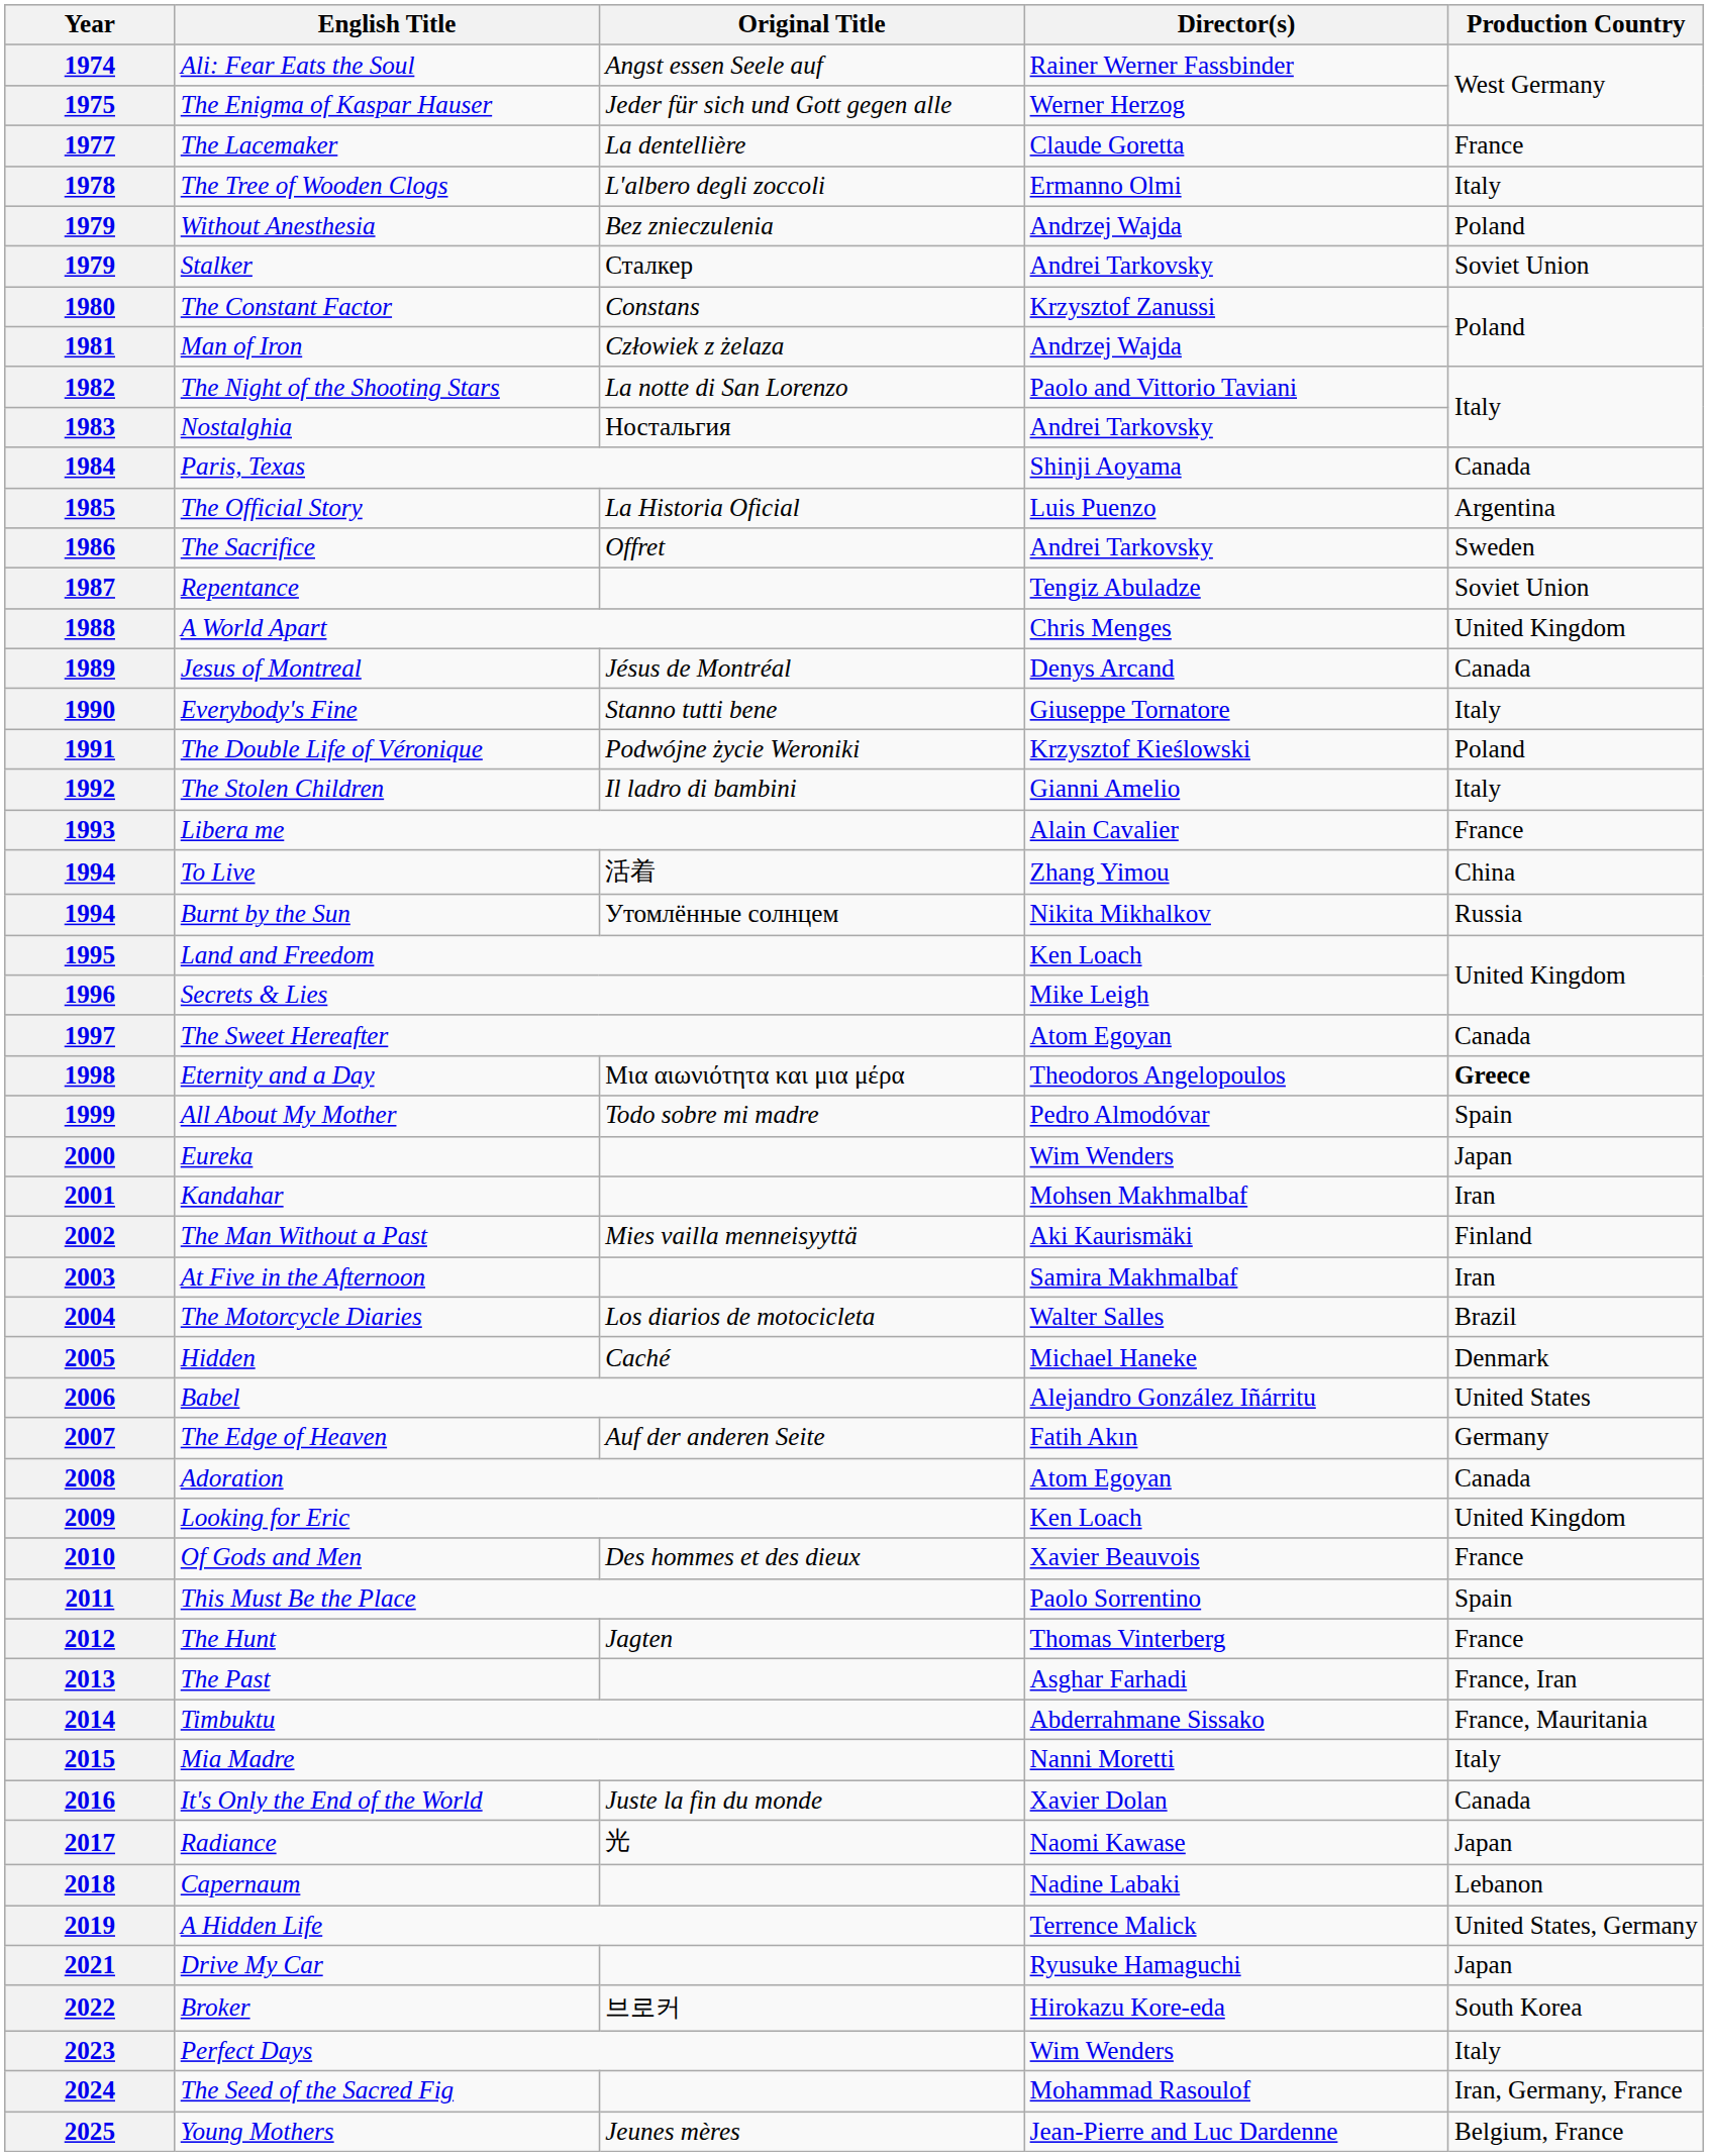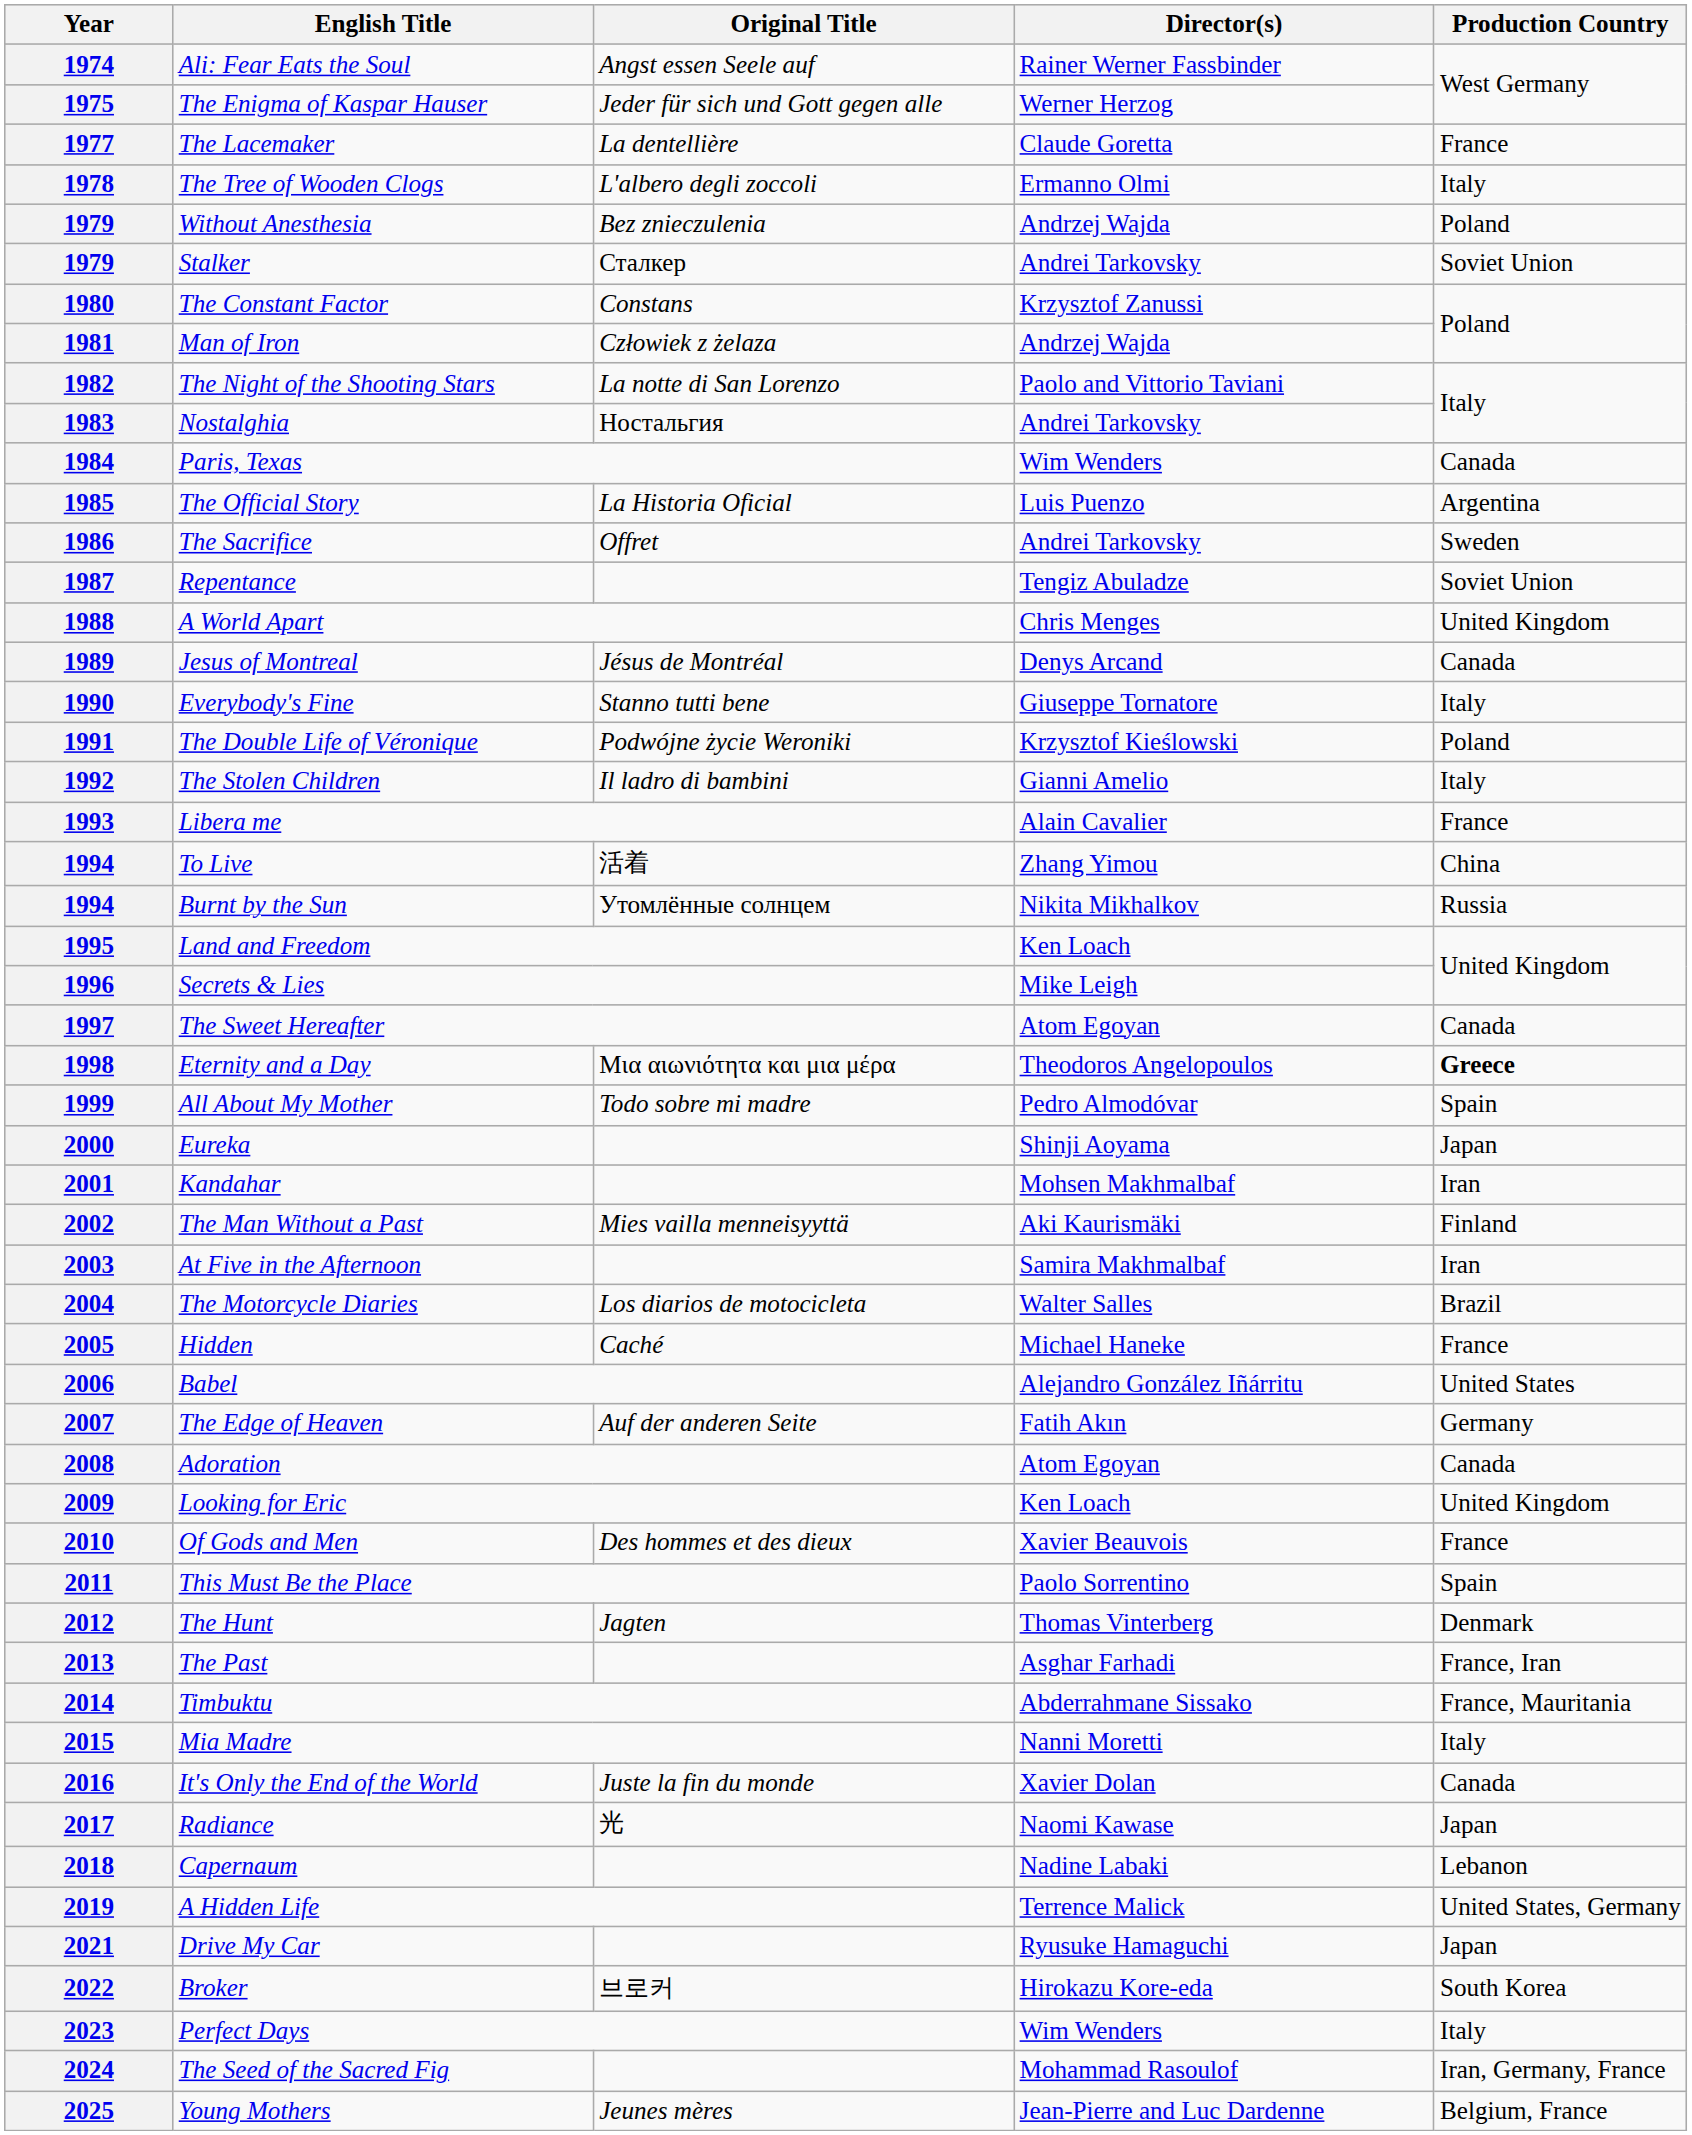1984 | Director(s): Shinji Aoyama -> Wim Wenders
2000 | Director(s): Wim Wenders -> Shinji Aoyama
2005 | Production Country: Denmark -> France
2012 | Production Country: France -> Denmark
